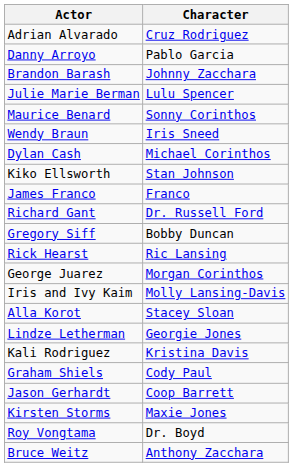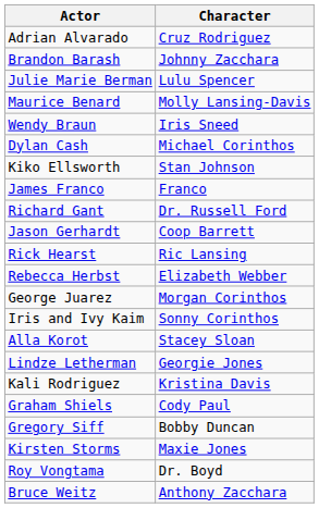- row: Danny Arroyo | Pablo Garcia
Maurice Benard | Character: Sonny Corinthos -> Molly Lansing-Davis
rows swapped: Jason Gerhardt <-> Gregory Siff
+ row: Rebecca Herbst | Elizabeth Webber
Iris and Ivy Kaim | Character: Molly Lansing-Davis -> Sonny Corinthos
